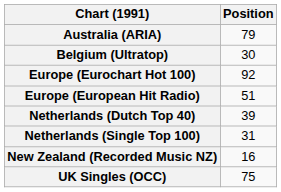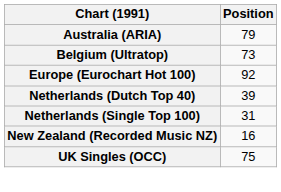Belgium (Ultratop) | Position: 30 -> 73
- row: Europe (European Hit Radio) | 51
